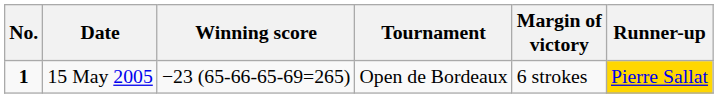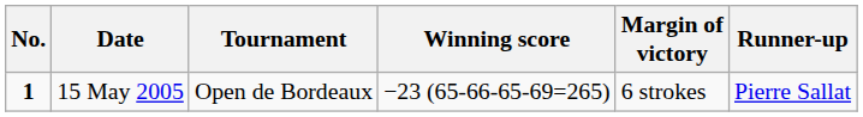columns swapped: Tournament <-> Winning score
15 May 2005 | Runner-up: gold background -> no background
